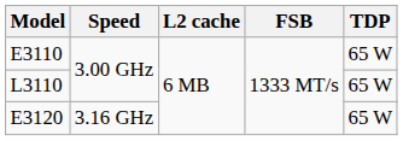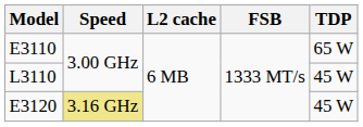L3110 | TDP: 65 W -> 45 W
E3120 | Speed: no background -> khaki background
E3120 | TDP: 65 W -> 45 W
